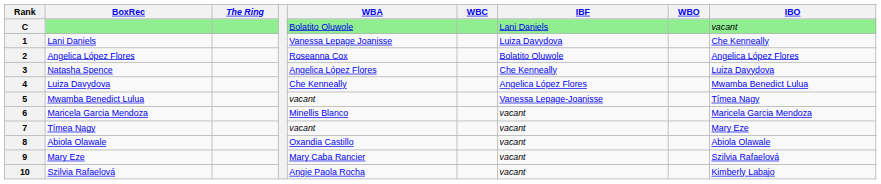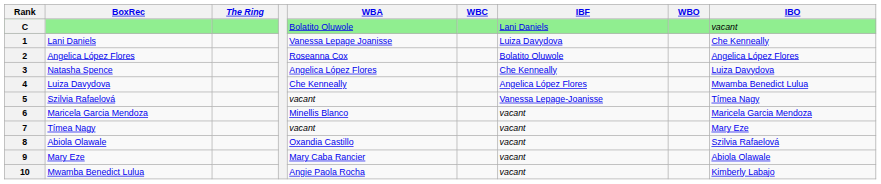5 | BoxRec: Mwamba Benedict Lulua -> Szilvia Rafaelová
8 | IBO: Abiola Olawale -> Szilvia Rafaelová
9 | IBO: Szilvia Rafaelová -> Abiola Olawale
10 | BoxRec: Szilvia Rafaelová -> Mwamba Benedict Lulua
